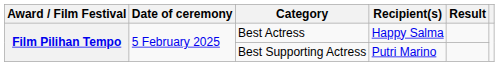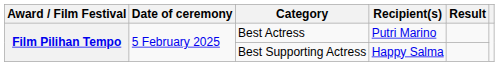Best Actress | Recipient(s): Happy Salma -> Putri Marino
Best Supporting Actress | Recipient(s): Putri Marino -> Happy Salma
